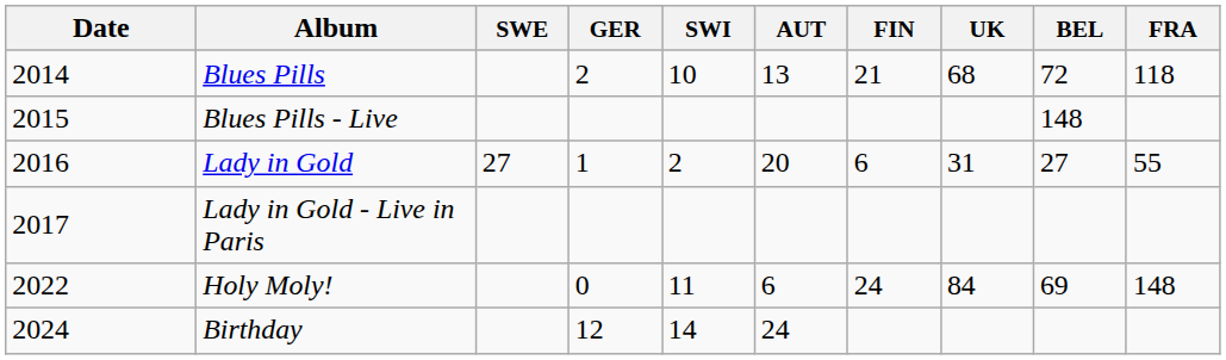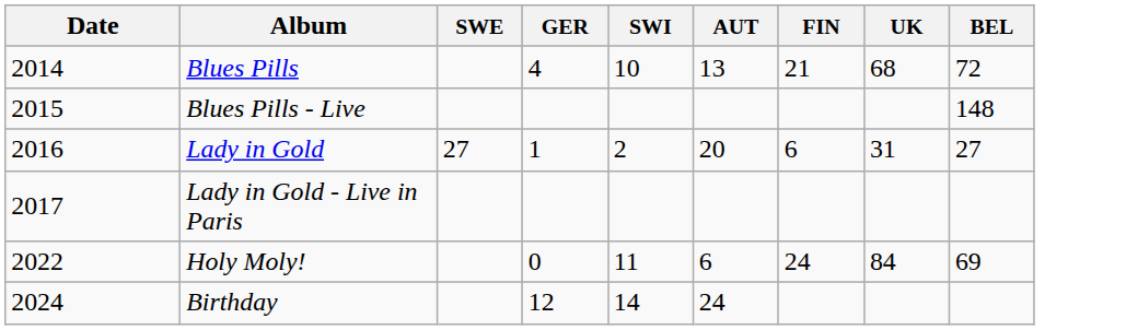- column: FRA | 118 | 55 | 148
Blues Pills | GER: 2 -> 4
